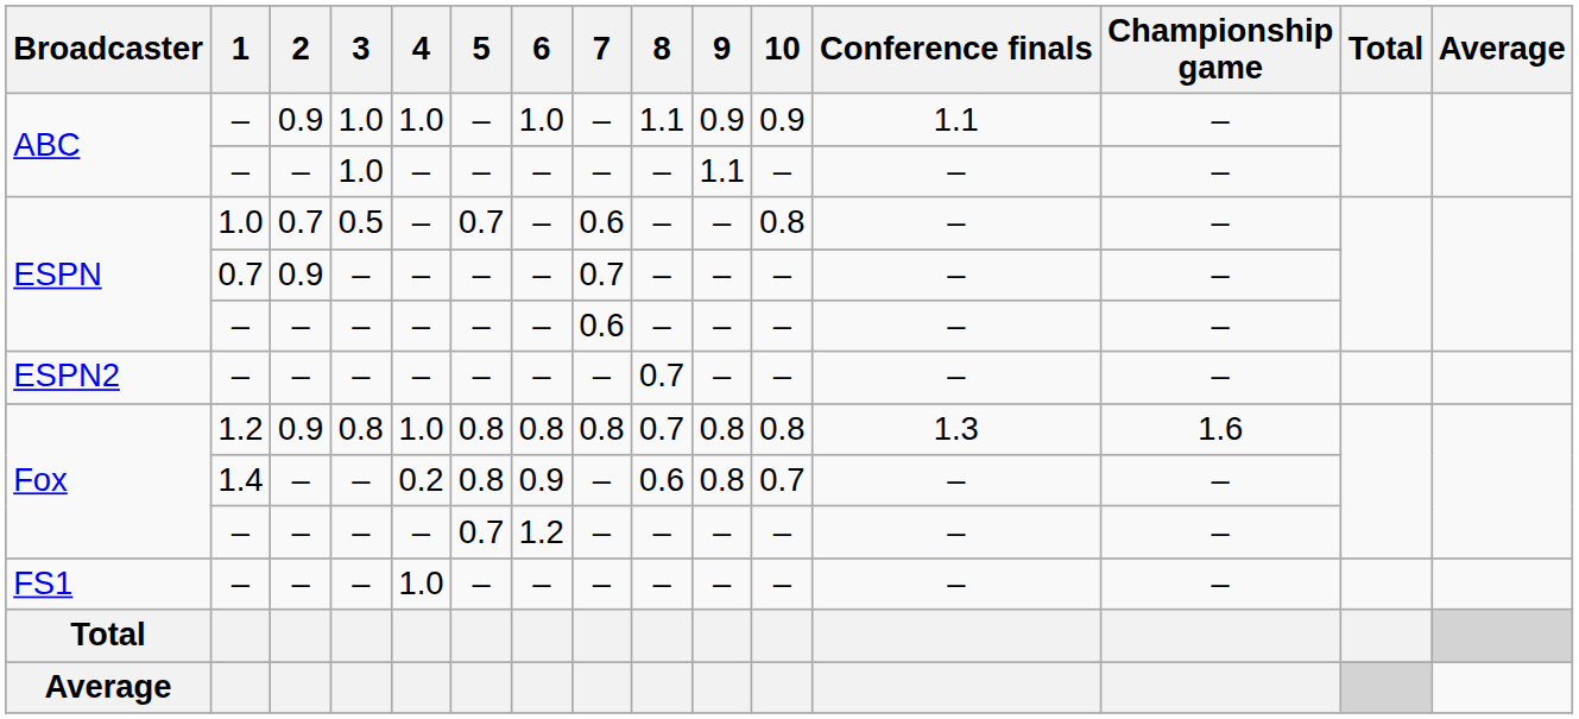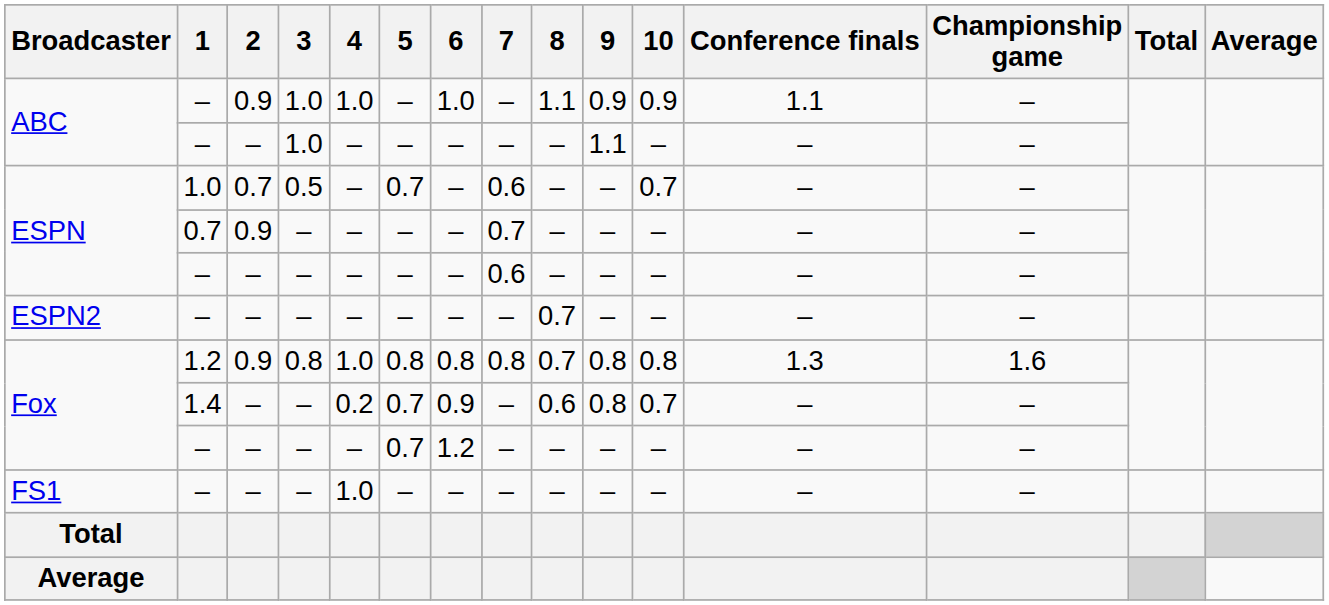ESPN / 1.0 | 10: 0.8 -> 0.7
Fox / 1.4 | 5: 0.8 -> 0.7
